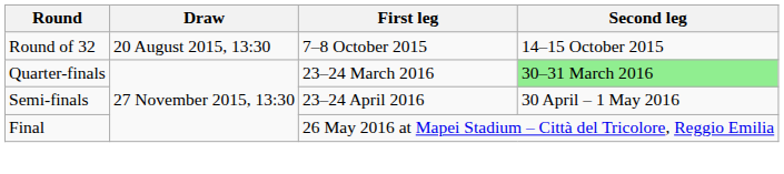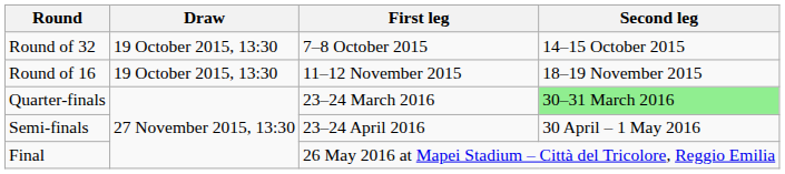Round of 32 | Draw: 20 August 2015, 13:30 -> 19 October 2015, 13:30
+ row: Round of 16 | 19 October 2015, 13:30 | 11–12 November 2015 | 18–19 November 2015
